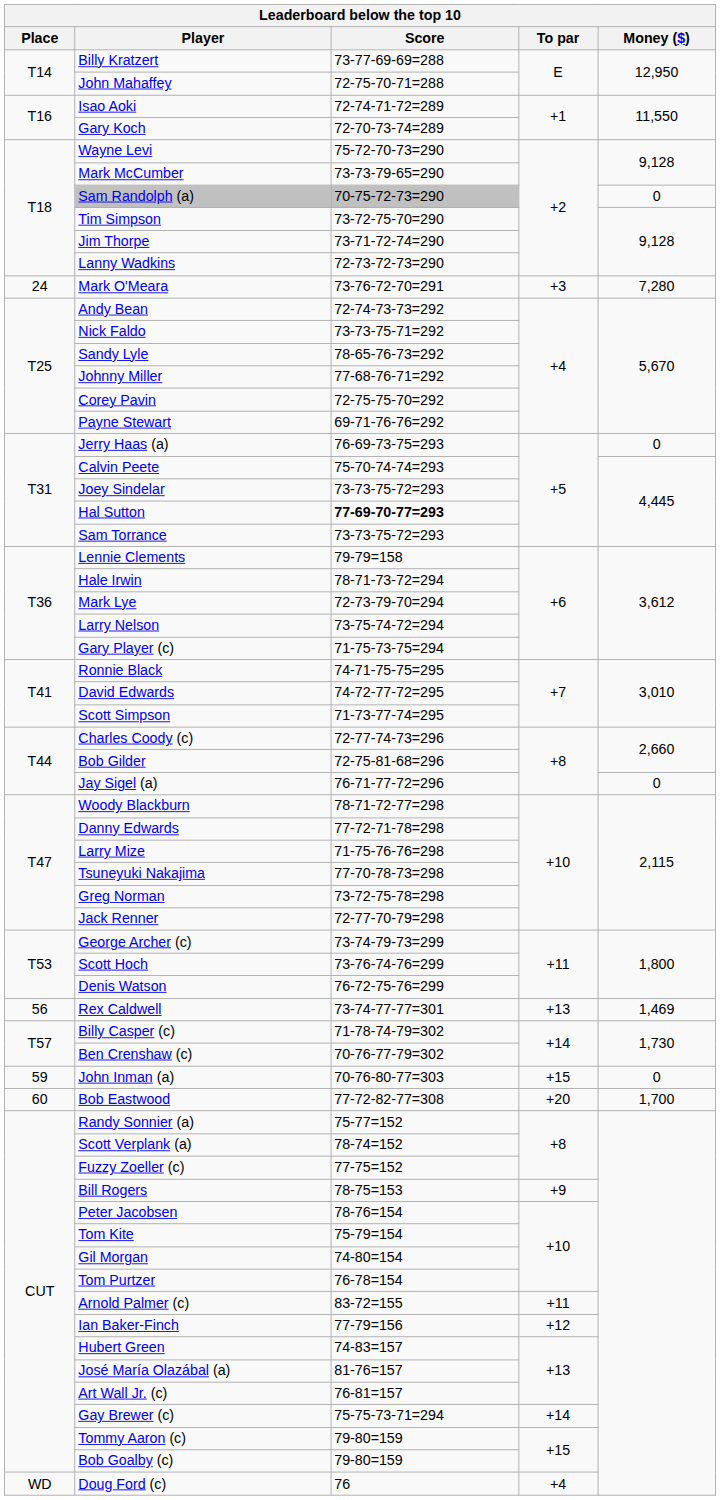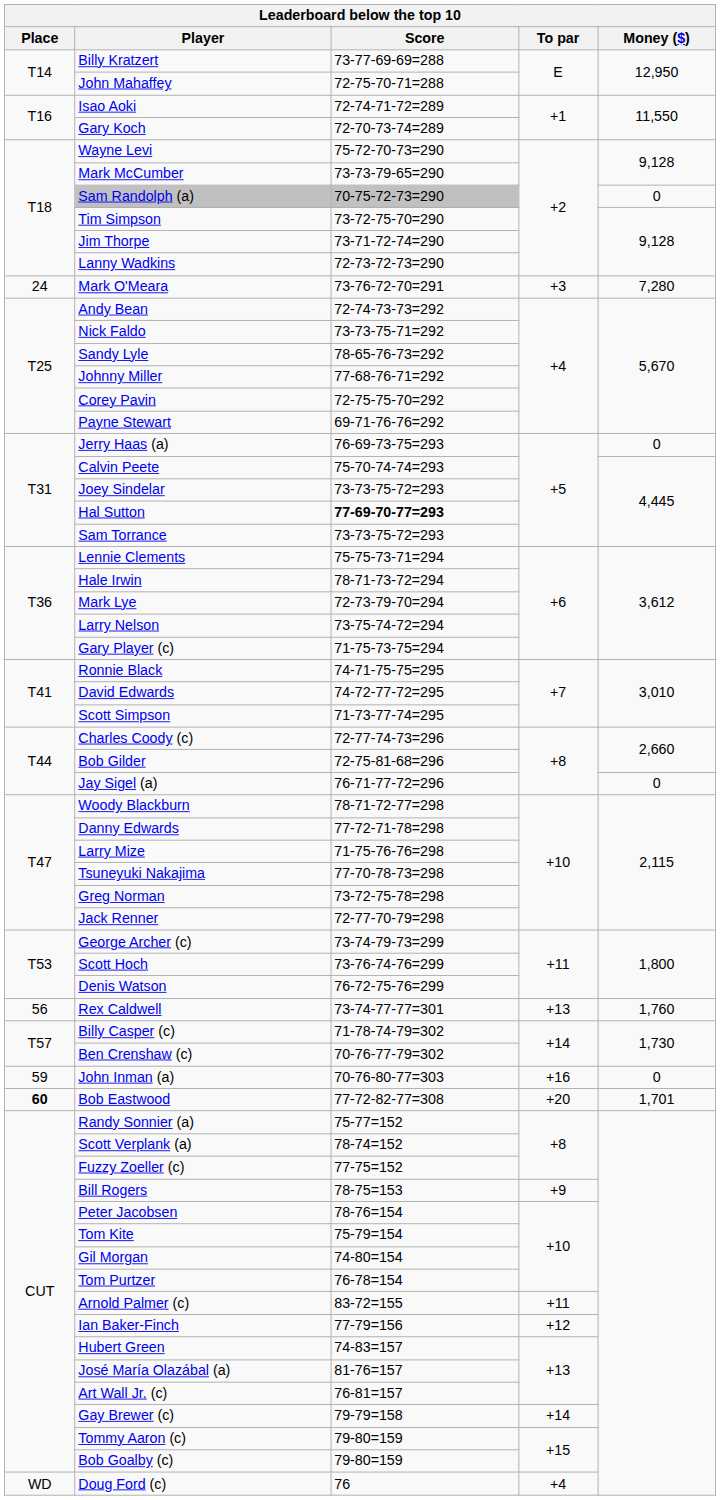Lennie Clements | Score: 79-79=158 -> 75-75-73-71=294
Rex Caldwell | Money ($): 1,469 -> 1,760
John Inman (a) | To par: +15 -> +16
Bob Eastwood | Place: normal -> bold
Bob Eastwood | Money ($): 1,700 -> 1,701
Gay Brewer (c) | Score: 75-75-73-71=294 -> 79-79=158
